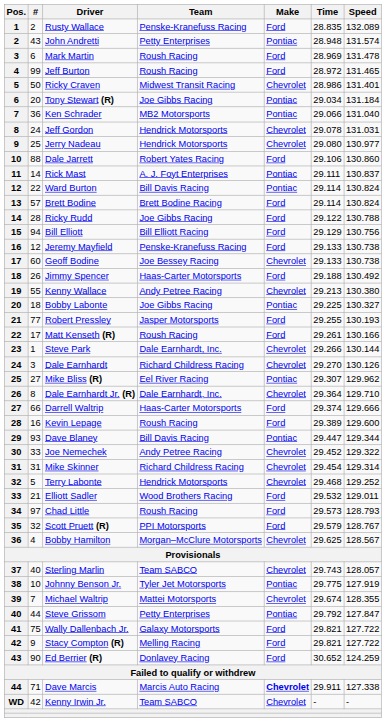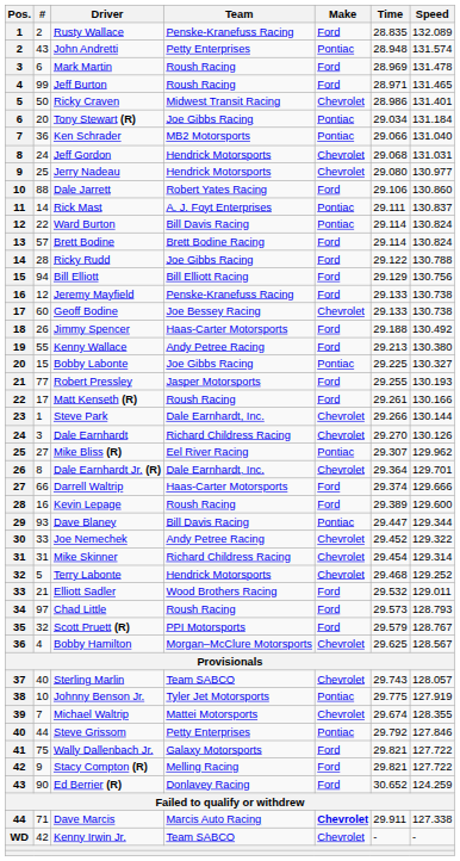Jeff Burton | Time: 28.972 -> 28.971
Jeff Gordon | Time: 29.078 -> 29.068
Kenny Wallace | Make: Chevrolet -> Ford
Bobby Labonte | #: 18 -> 15
Dale Earnhardt Jr. (R) | Speed: 129.710 -> 129.701
Steve Grissom | Speed: 127.847 -> 127.846
